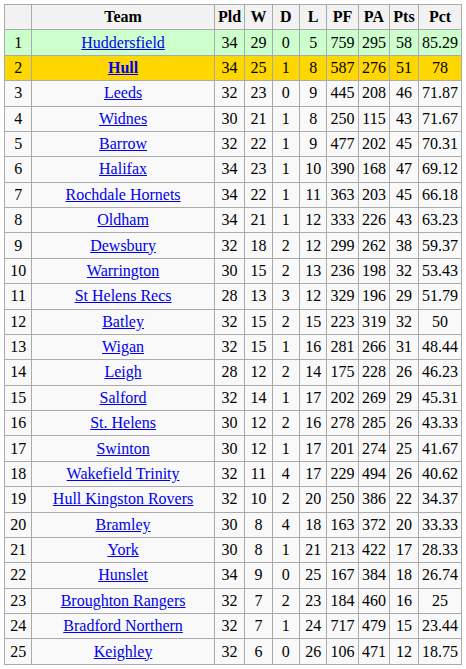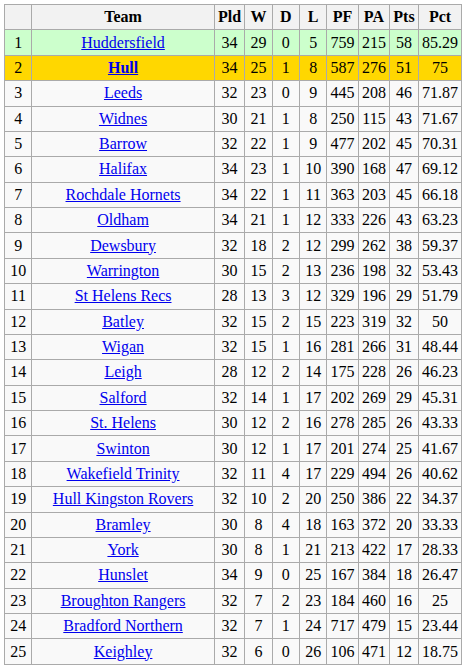Huddersfield | PA: 295 -> 215
Hull | Pct: 78 -> 75
Hunslet | Pct: 26.74 -> 26.47
